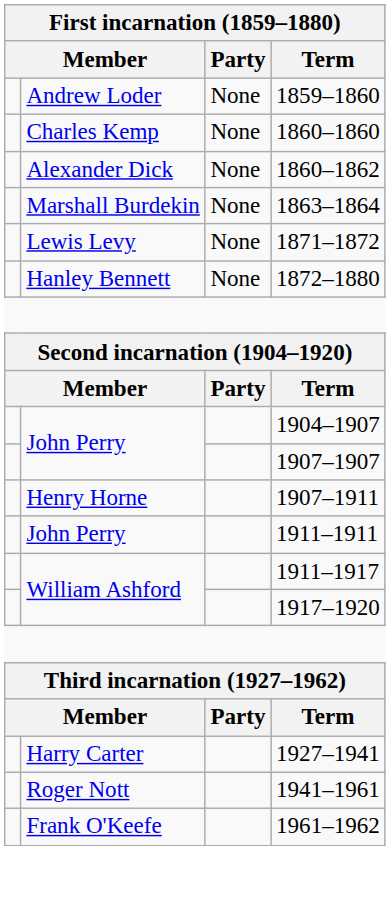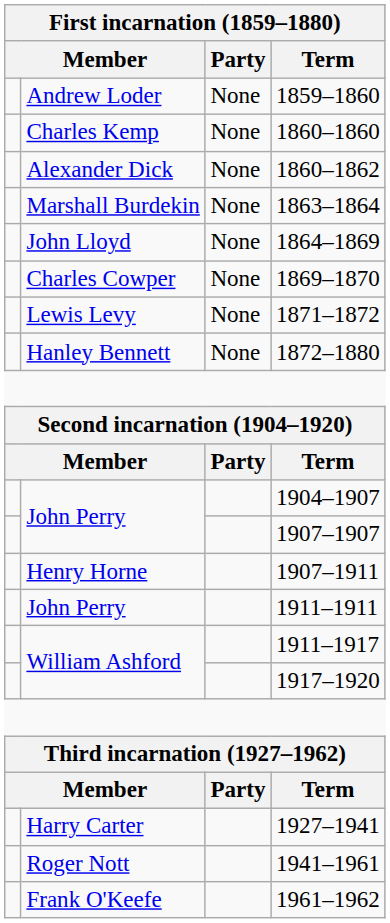+ row: John Lloyd | None | 1864–1869
+ row: Charles Cowper | None | 1869–1870
